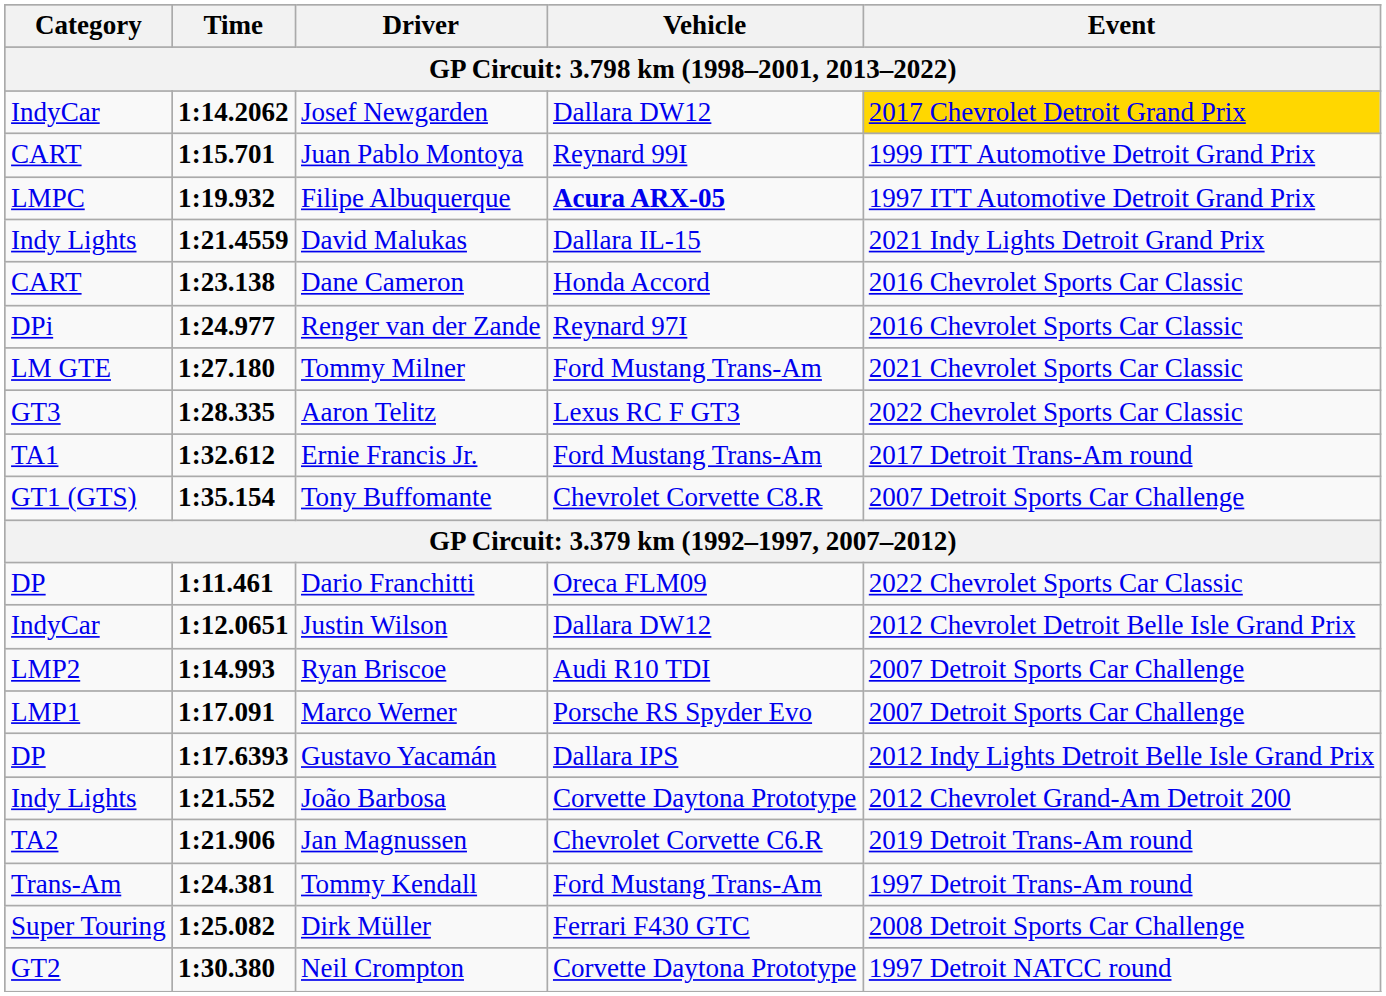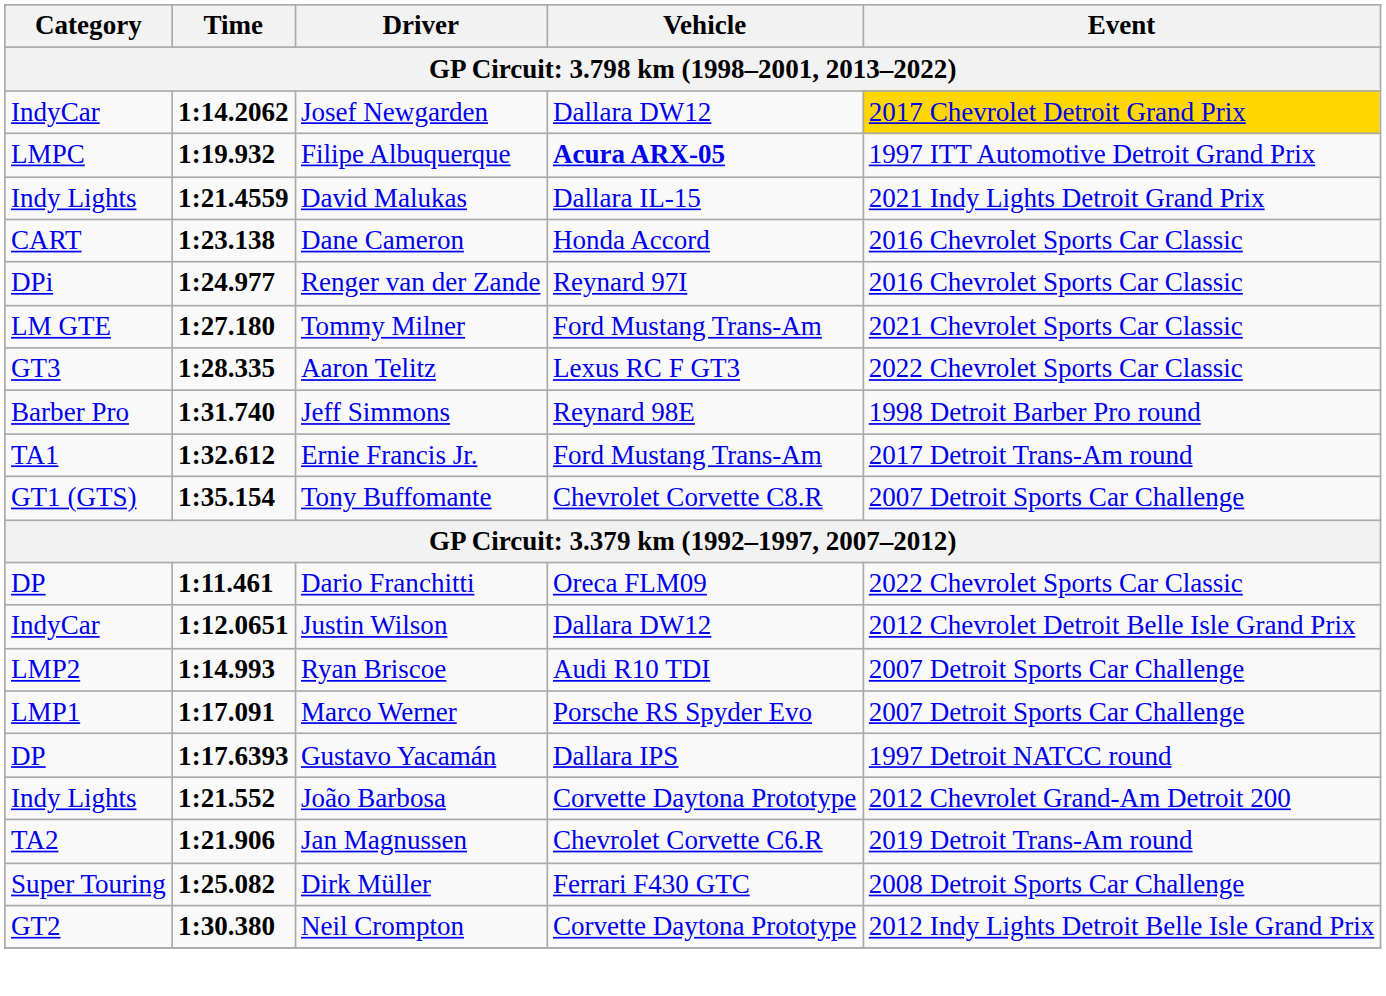- row: CART | 1:15.701 | Juan Pablo Montoya | Reynard 99I | 1999 ITT Automotive Detroit Grand Prix
+ row: Barber Pro | 1:31.740 | Jeff Simmons | Reynard 98E | 1998 Detroit Barber Pro round
Gustavo Yacamán | Event: 2012 Indy Lights Detroit Belle Isle Grand Prix -> 1997 Detroit NATCC round
- row: Trans-Am | 1:24.381 | Tommy Kendall | Ford Mustang Trans-Am | 1997 Detroit Trans-Am round
Neil Crompton | Event: 1997 Detroit NATCC round -> 2012 Indy Lights Detroit Belle Isle Grand Prix
